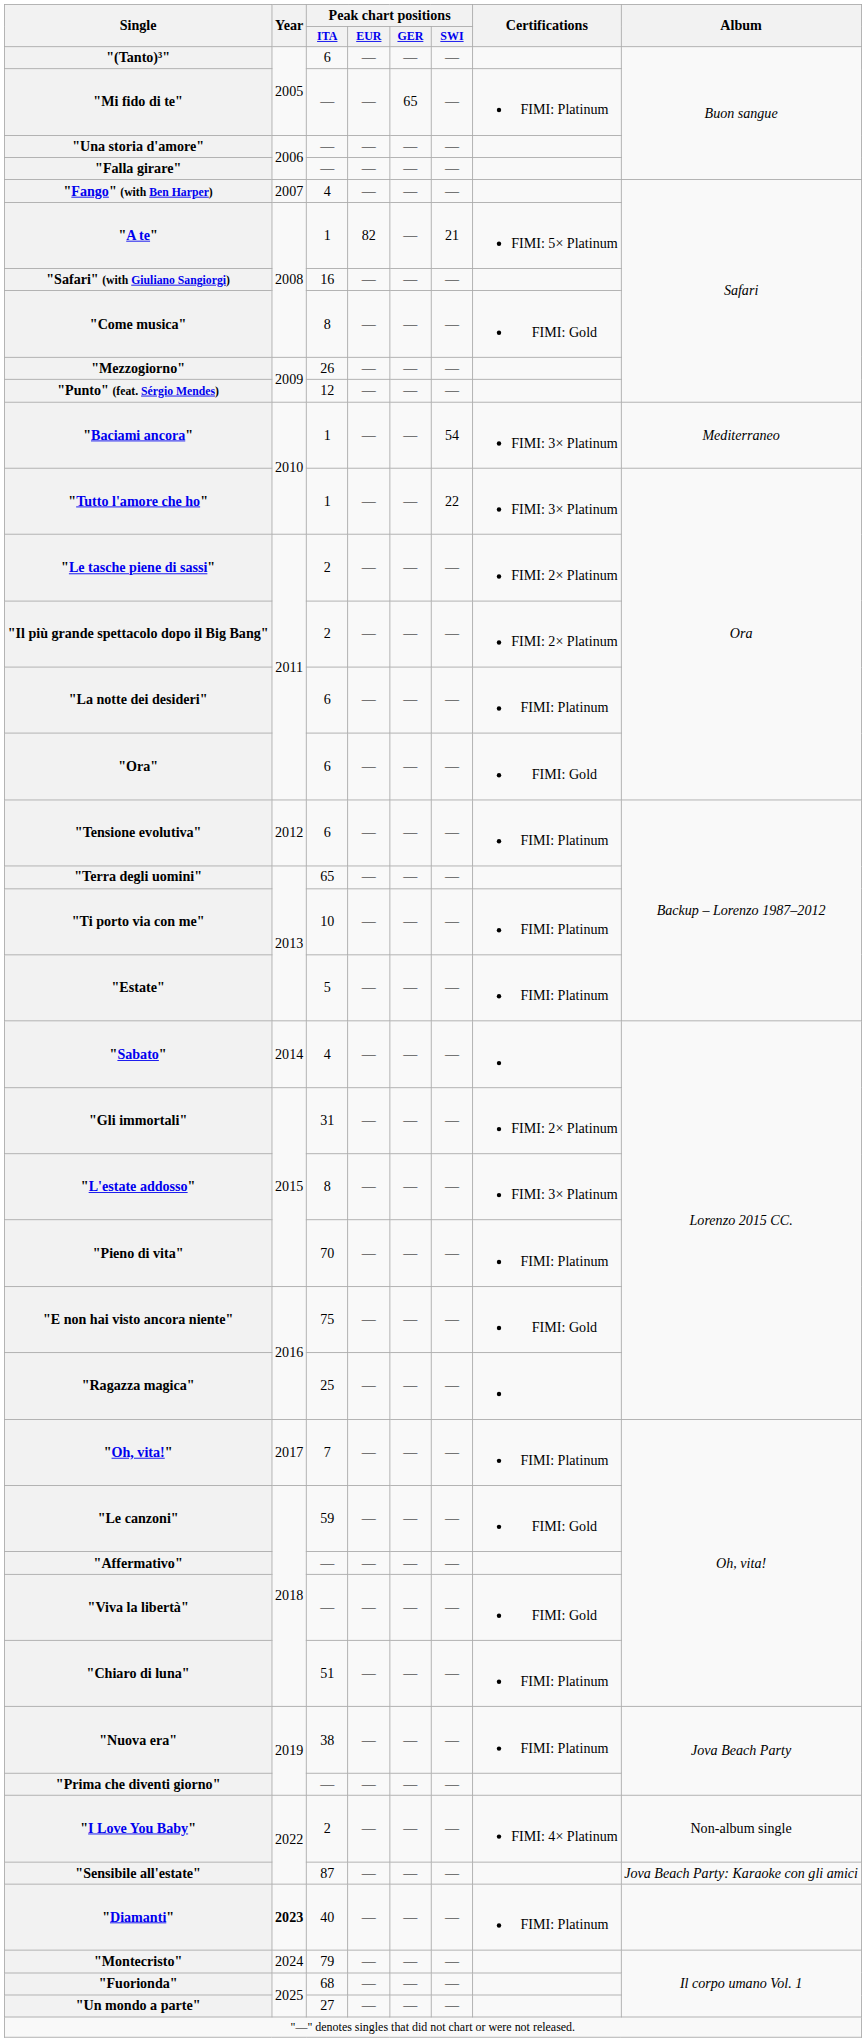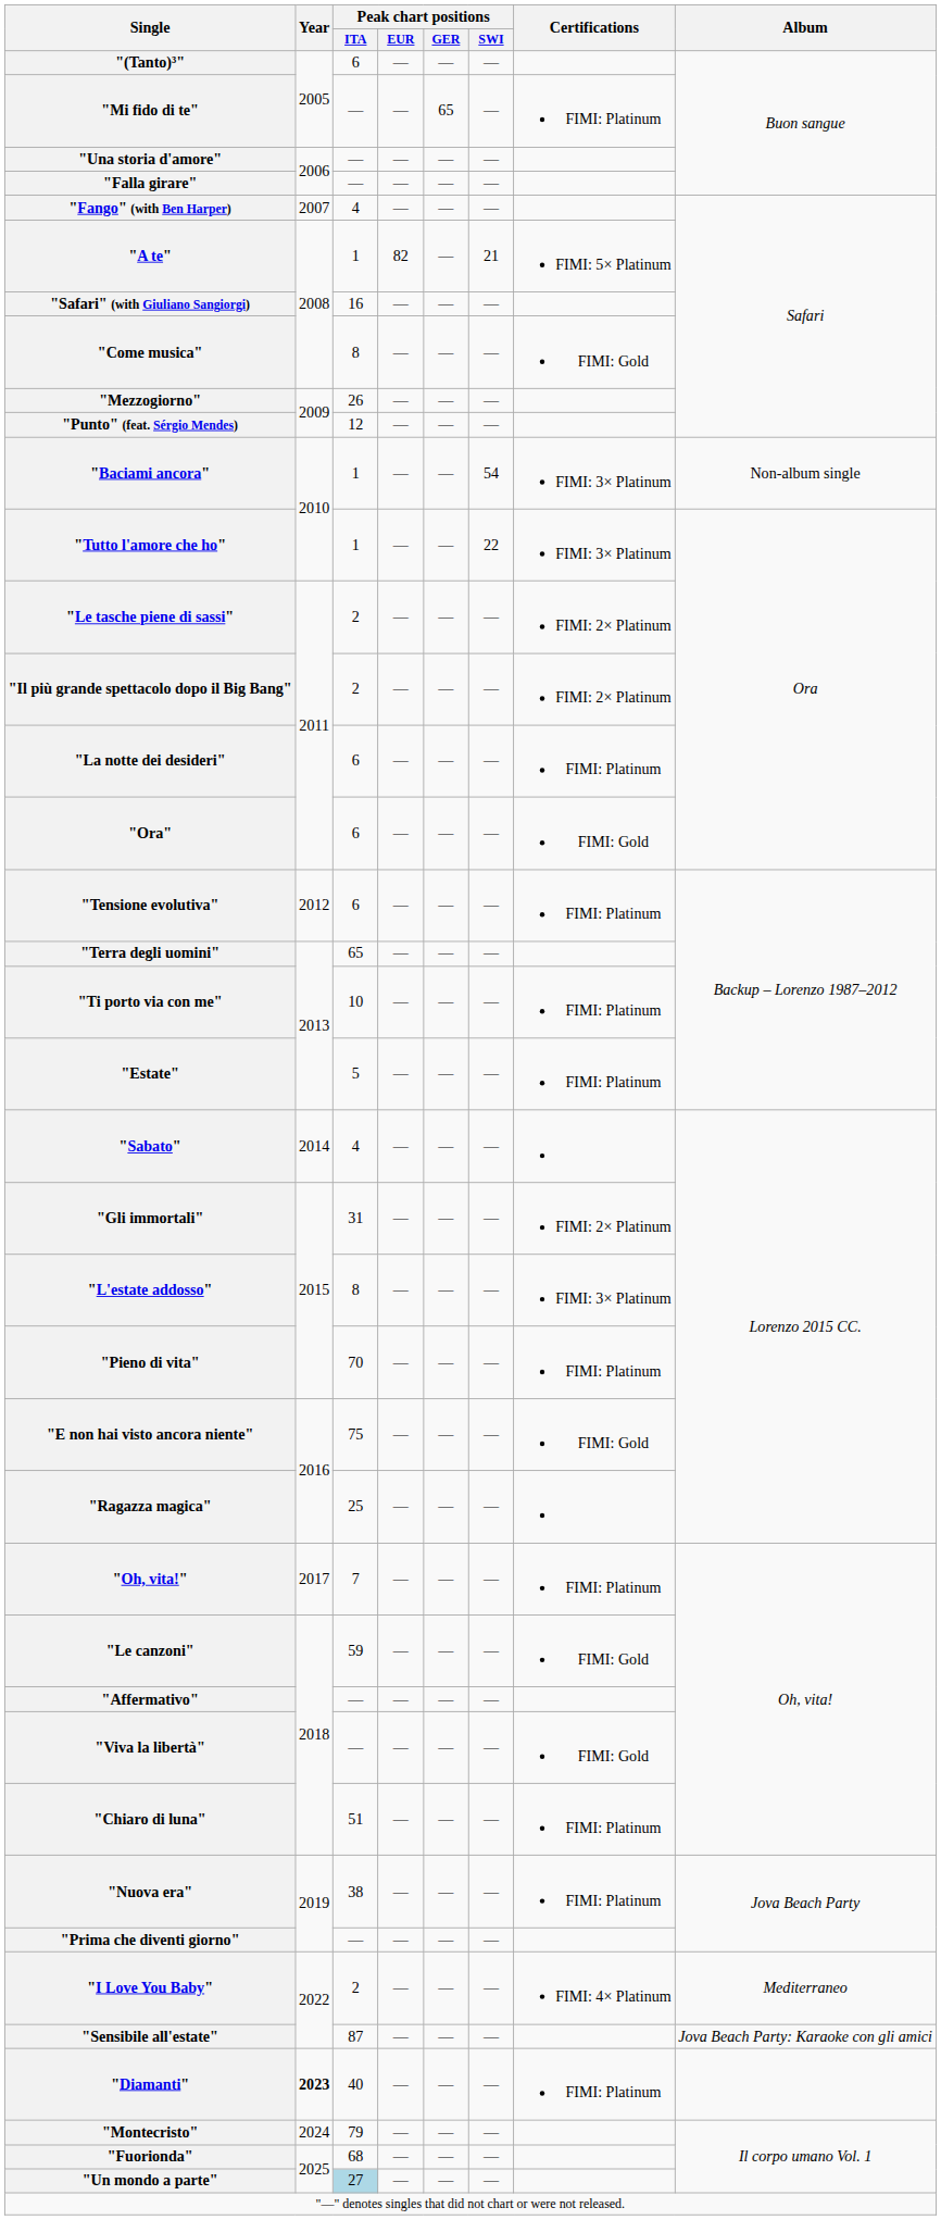"Baciami ancora" | Album: Mediterraneo -> Non-album single
"I Love You Baby" | Album: Non-album single -> Mediterraneo
"Un mondo a parte" | Peak chart positions / ITA: no background -> lightblue background
